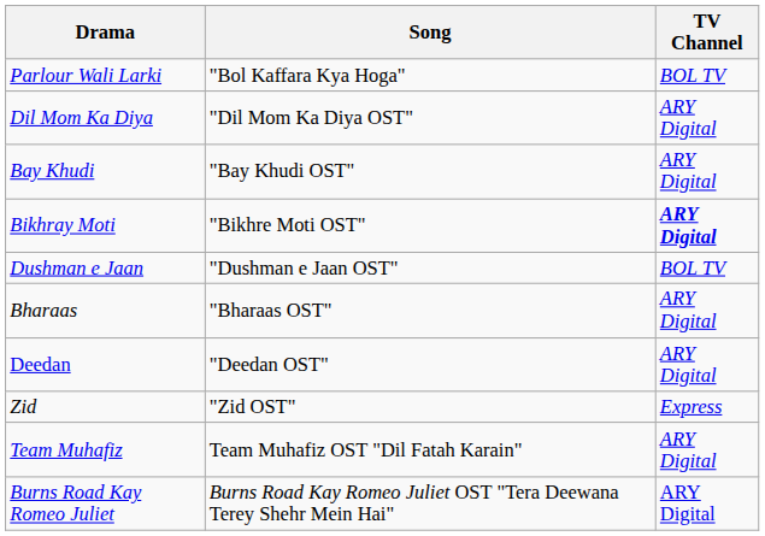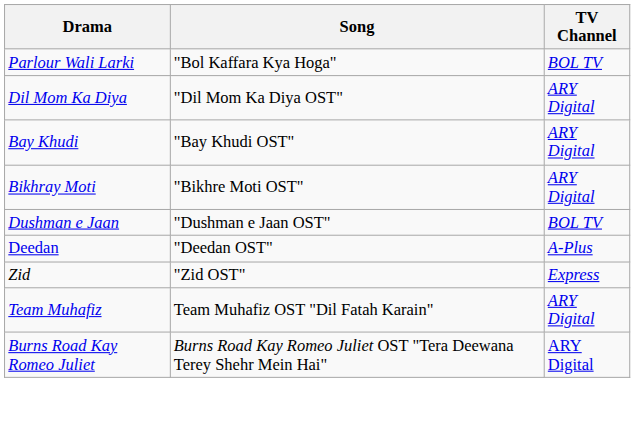Bikhray Moti | TV Channel: bold -> normal
- row: Bharaas | "Bharaas OST" | ARY Digital
Deedan | TV Channel: ARY Digital -> A-Plus
